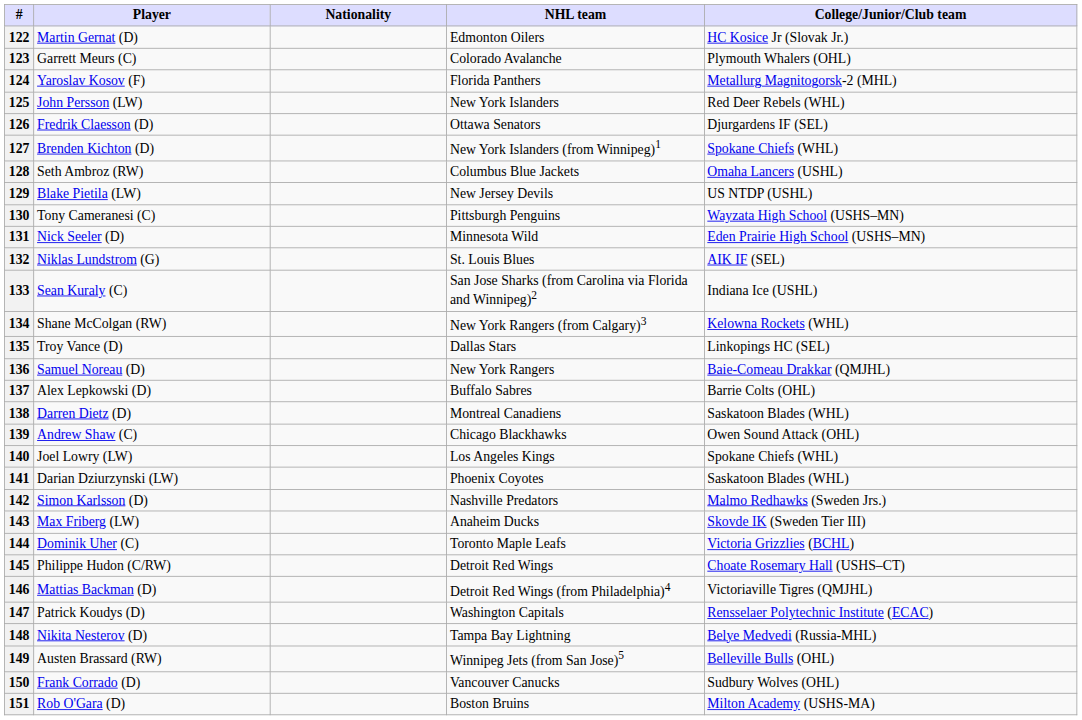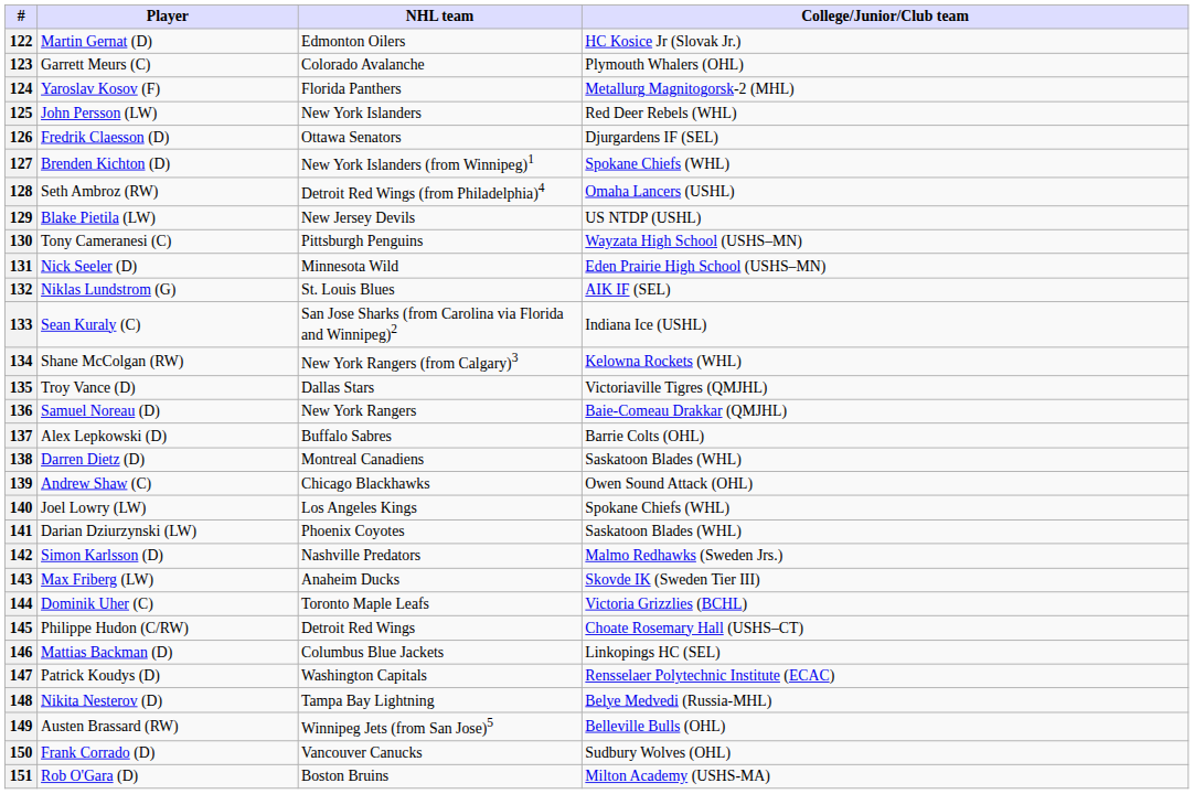- column: Nationality
128 | NHL team: Columbus Blue Jackets -> Detroit Red Wings (from Philadelphia)4
135 | College/Junior/Club team: Linkopings HC (SEL) -> Victoriaville Tigres (QMJHL)
146 | NHL team: Detroit Red Wings (from Philadelphia)4 -> Columbus Blue Jackets
146 | College/Junior/Club team: Victoriaville Tigres (QMJHL) -> Linkopings HC (SEL)
